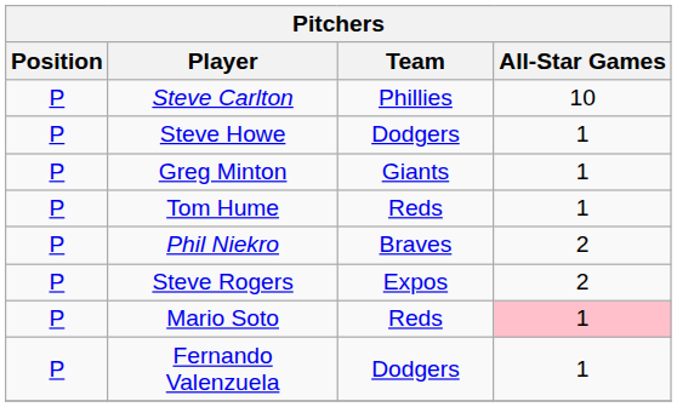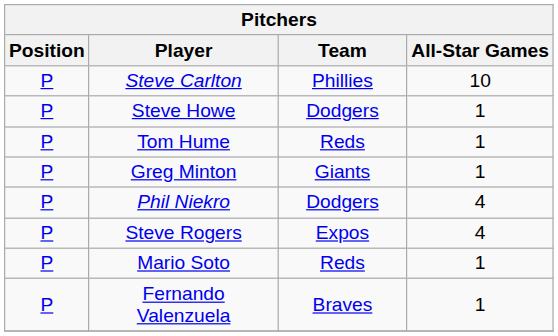rows swapped: Tom Hume <-> Greg Minton
Phil Niekro | Team: Braves -> Dodgers
Phil Niekro | All-Star Games: 2 -> 4
Steve Rogers | All-Star Games: 2 -> 4
Mario Soto | All-Star Games: pink background -> no background
Fernando Valenzuela | Team: Dodgers -> Braves
